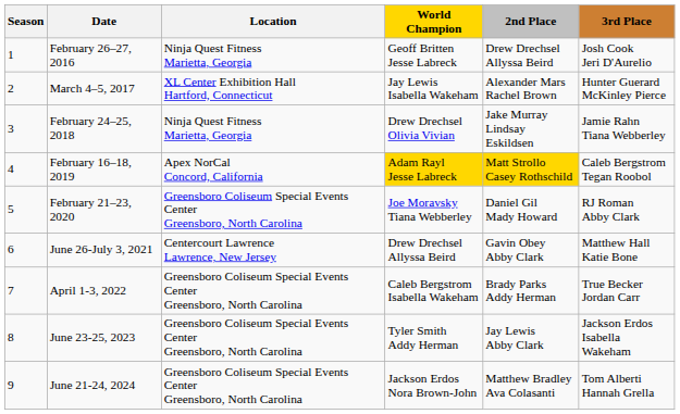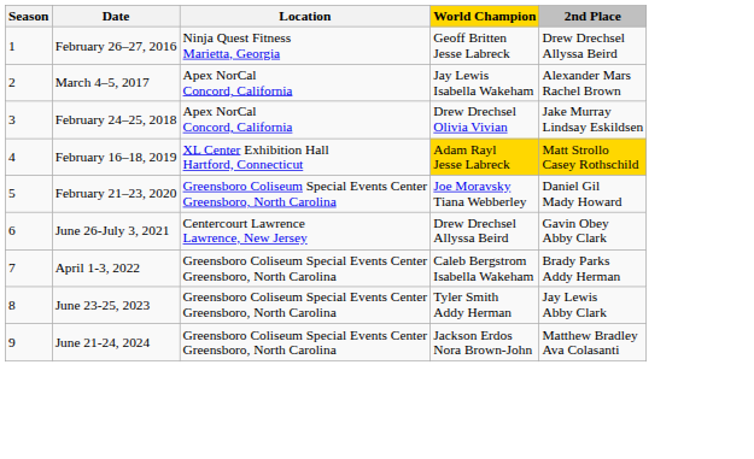- column: 3rd Place | Josh Cook Jeri D'Aurelio | Hunter Guerard McKinley Pierce | Jamie Rahn Tiana Webberley | Caleb Bergstrom Tegan Roobol | RJ Roman Abby Clark | Matthew Hall Katie Bone | True Becker Jordan Carr | Jackson Erdos Isabella Wakeham | Tom Alberti Hannah Grella
March 4–5, 2017 | Location: XL Center Exhibition Hall Hartford, Connecticut -> Apex NorCal Concord, California
February 24–25, 2018 | Location: Ninja Quest Fitness Marietta, Georgia -> Apex NorCal Concord, California
February 16–18, 2019 | Location: Apex NorCal Concord, California -> XL Center Exhibition Hall Hartford, Connecticut
